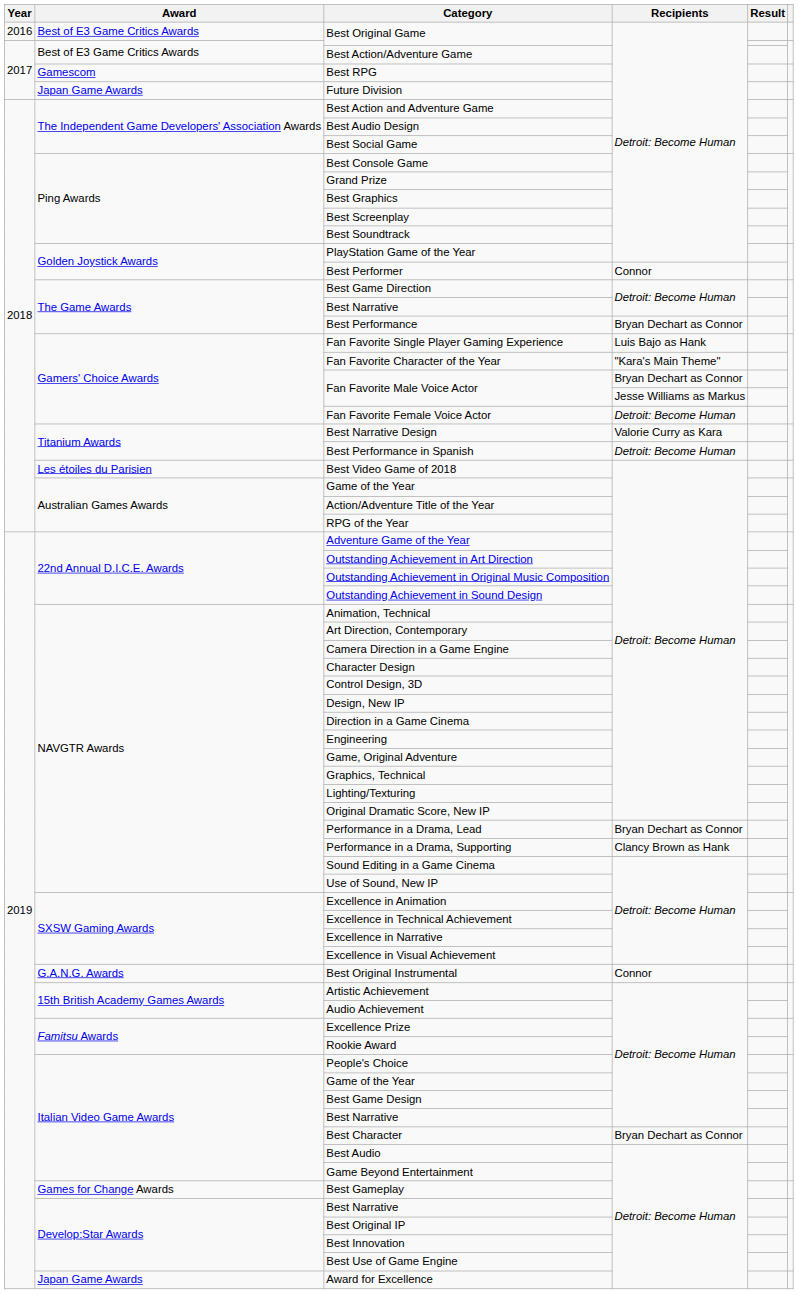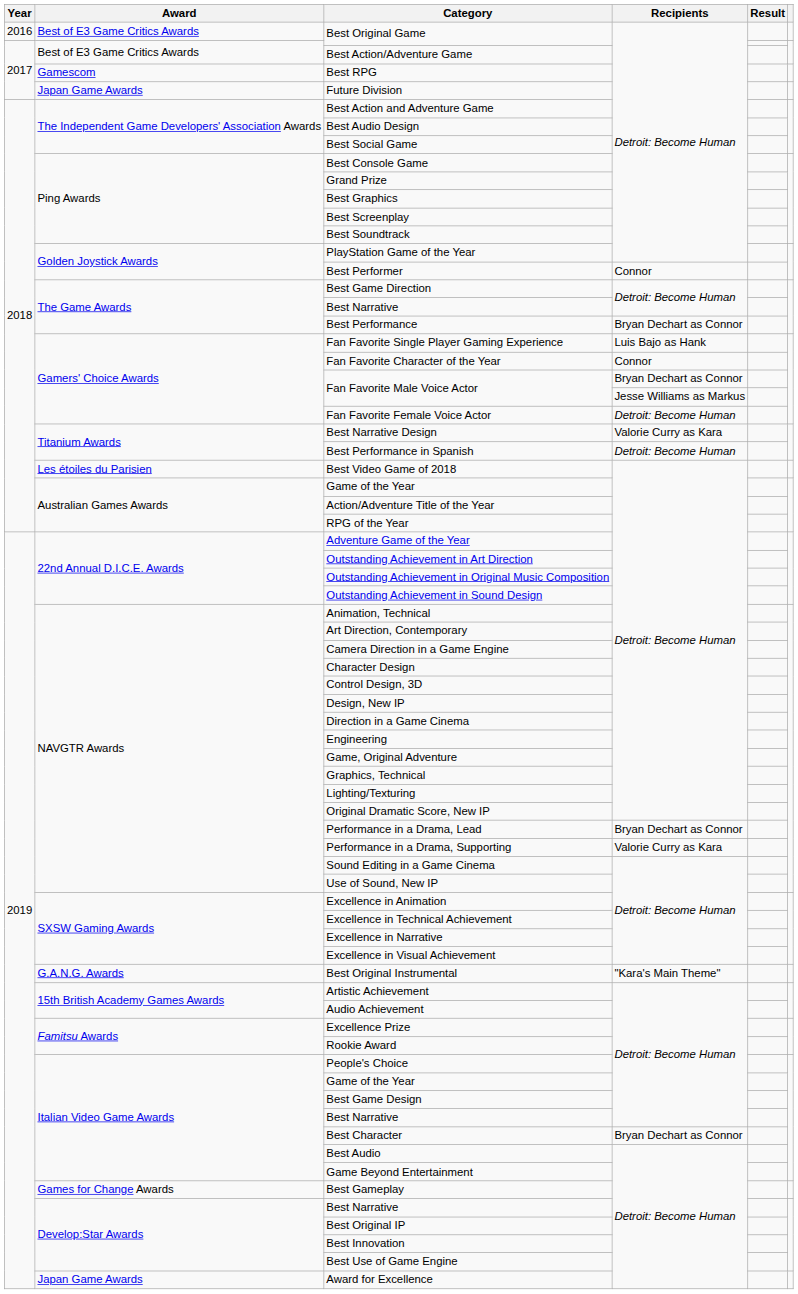Fan Favorite Character of the Year | Recipients: "Kara's Main Theme" -> Connor
Performance in a Drama, Supporting | Recipients: Clancy Brown as Hank -> Valorie Curry as Kara
Best Original Instrumental | Recipients: Connor -> "Kara's Main Theme"
